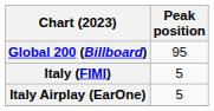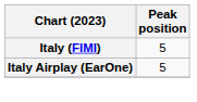- row: Global 200 (Billboard) | 95
